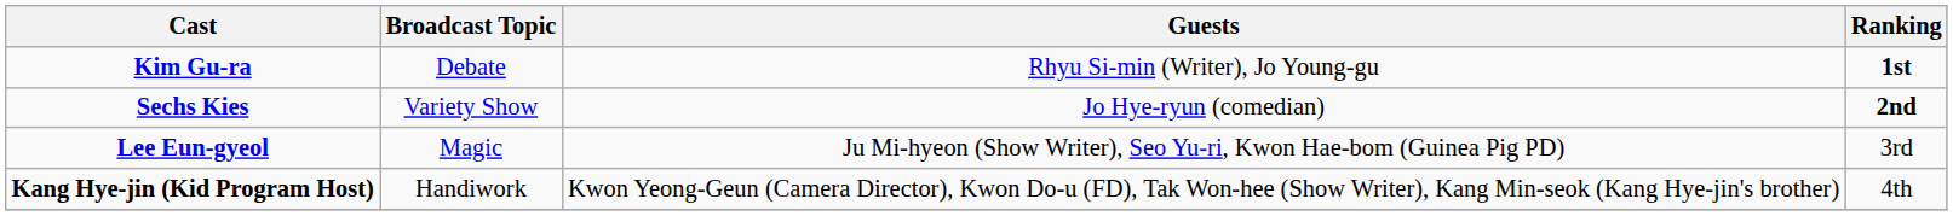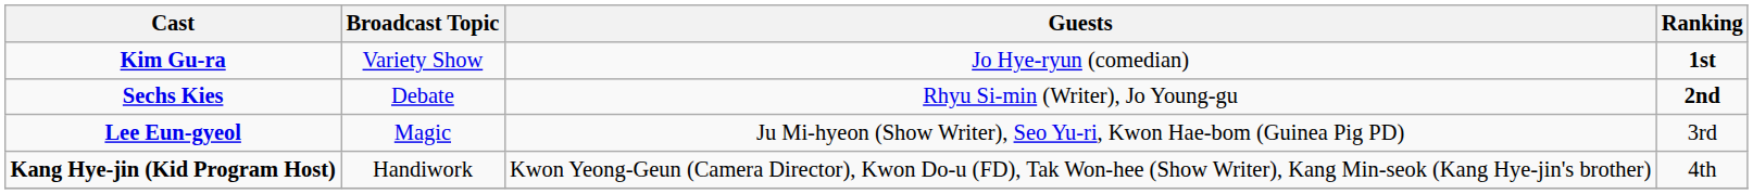Kim Gu-ra | Broadcast Topic: Debate -> Variety Show
Kim Gu-ra | Guests: Rhyu Si-min (Writer), Jo Young-gu -> Jo Hye-ryun (comedian)
Sechs Kies | Broadcast Topic: Variety Show -> Debate
Sechs Kies | Guests: Jo Hye-ryun (comedian) -> Rhyu Si-min (Writer), Jo Young-gu
